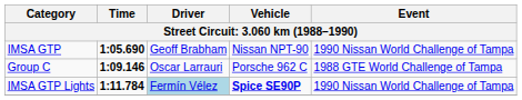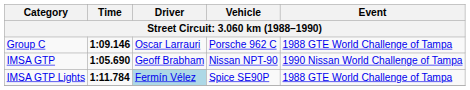rows swapped: IMSA GTP <-> Group C
IMSA GTP Lights | Vehicle: bold -> normal
IMSA GTP Lights | Event: 1990 Nissan World Challenge of Tampa -> 1988 GTE World Challenge of Tampa
